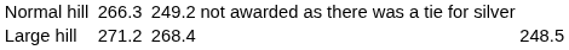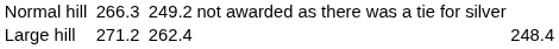Large hill | column 5: 268.4 -> 262.4
Large hill | column 7: 248.5 -> 248.4
